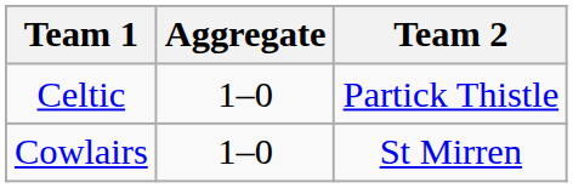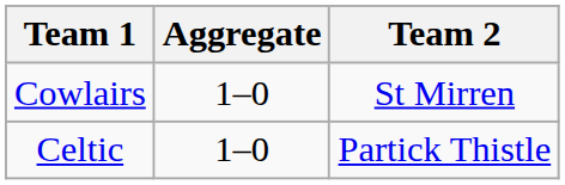rows swapped: Celtic <-> Cowlairs
